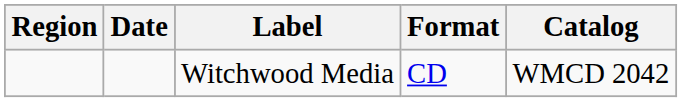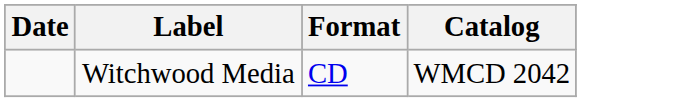- column: Region
